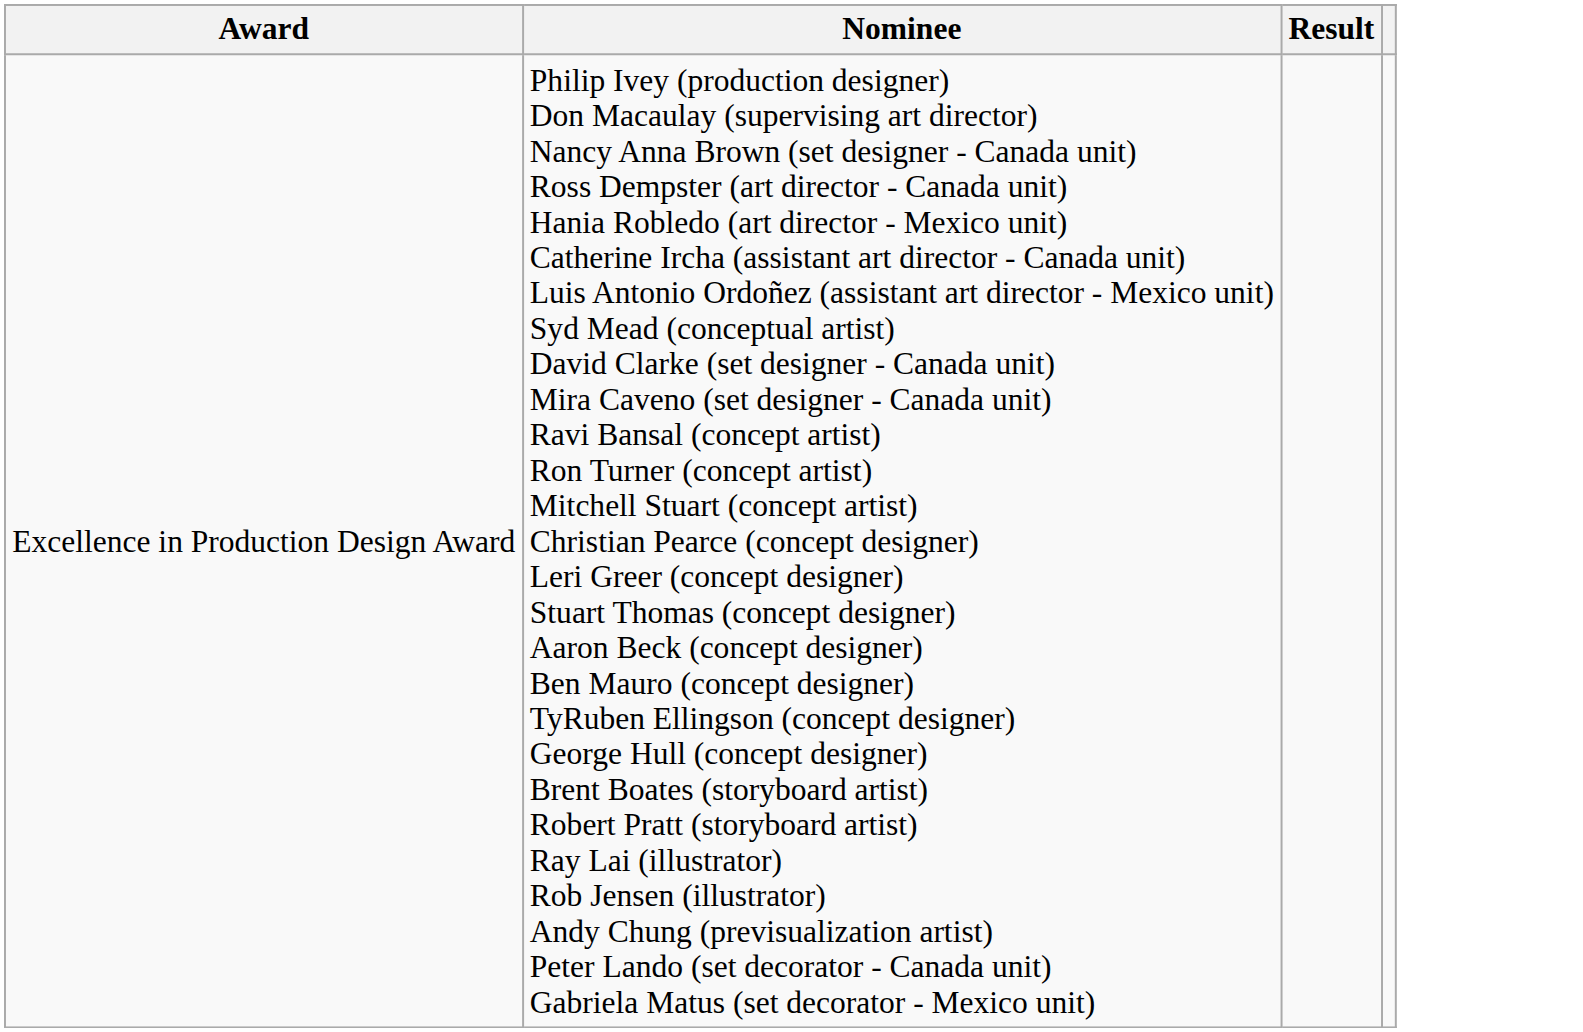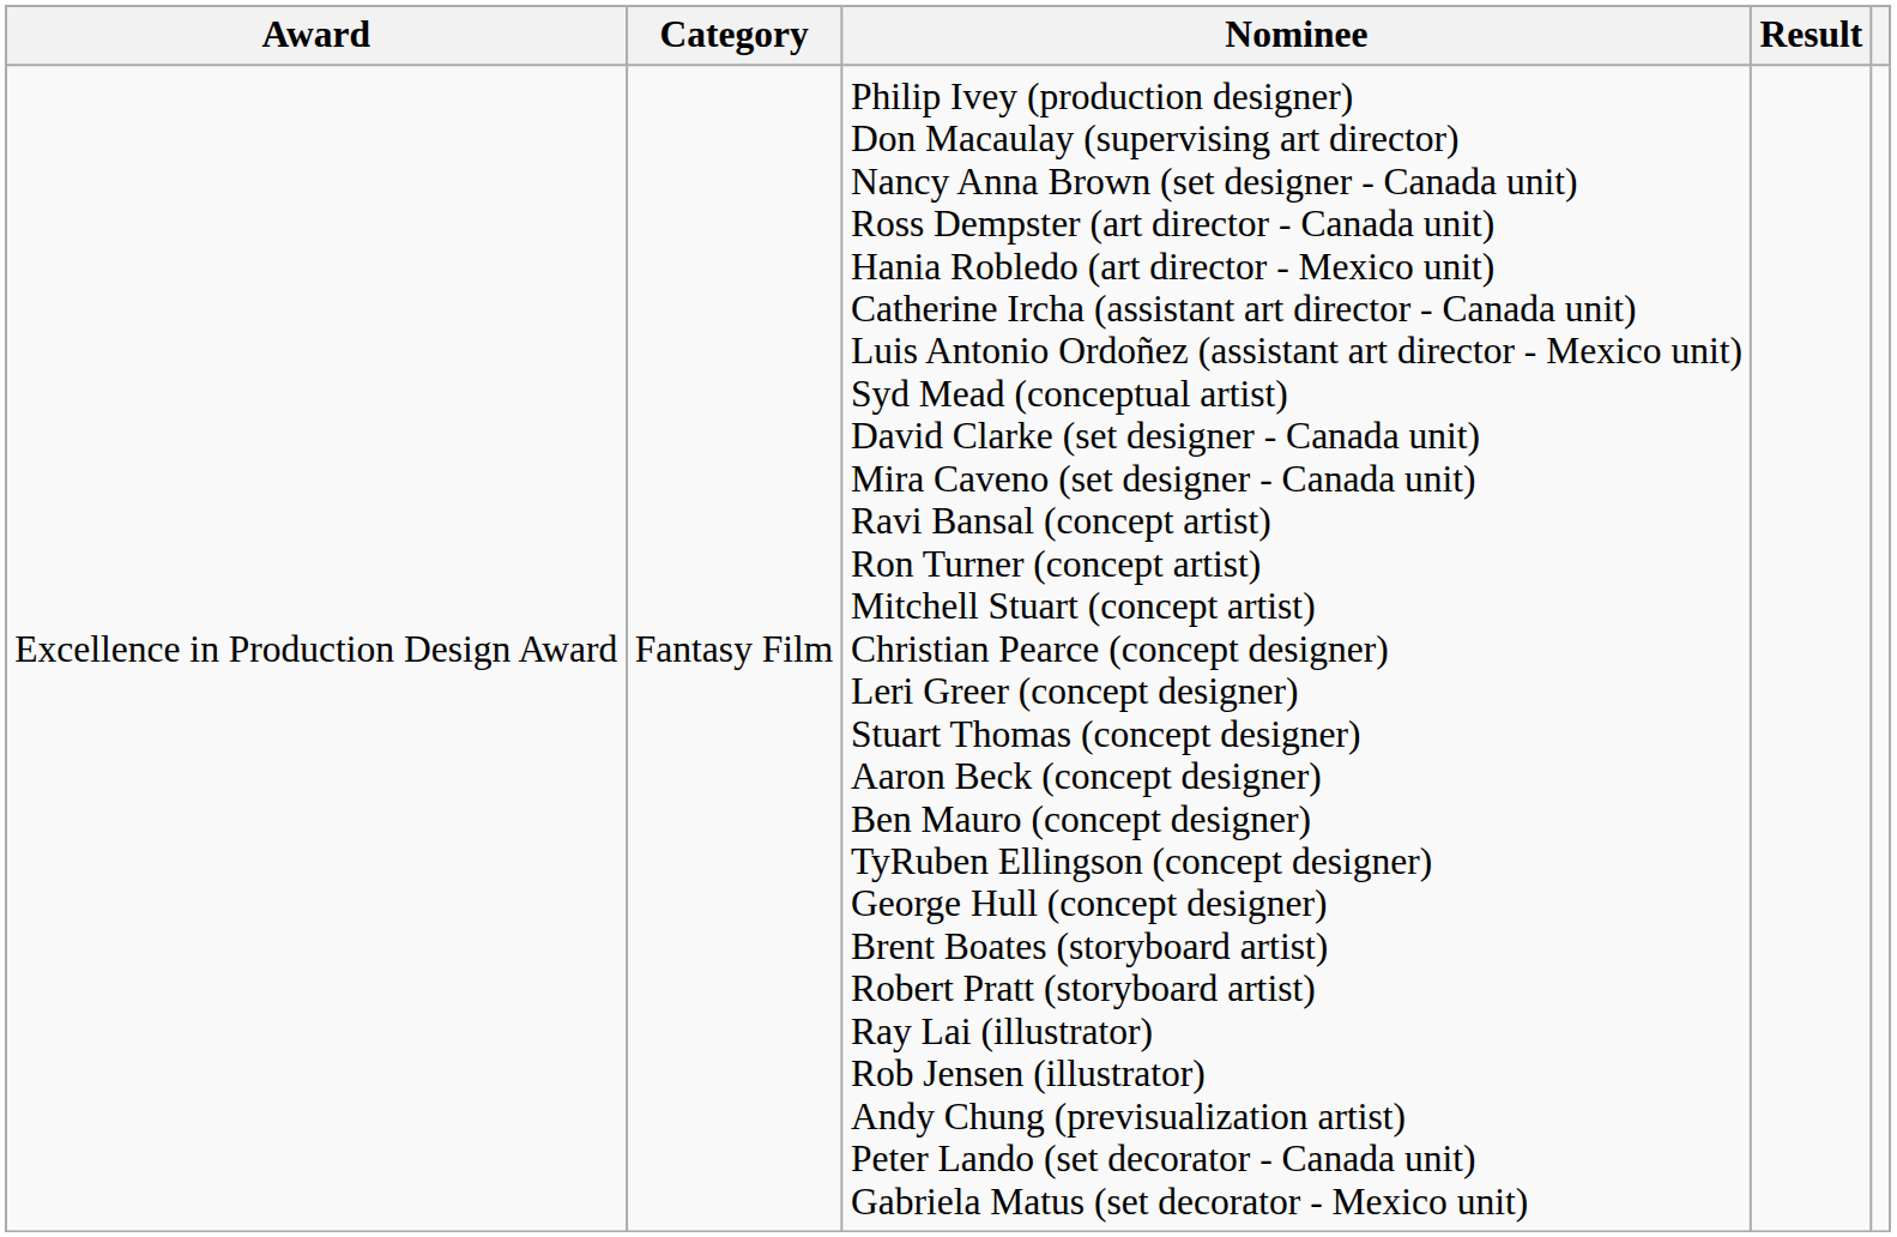+ column: Category | Fantasy Film
